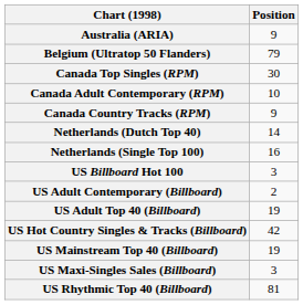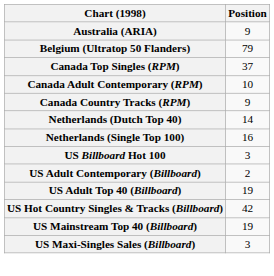Canada Top Singles (RPM) | Position: 30 -> 37
- row: US Rhythmic Top 40 (Billboard) | 81
